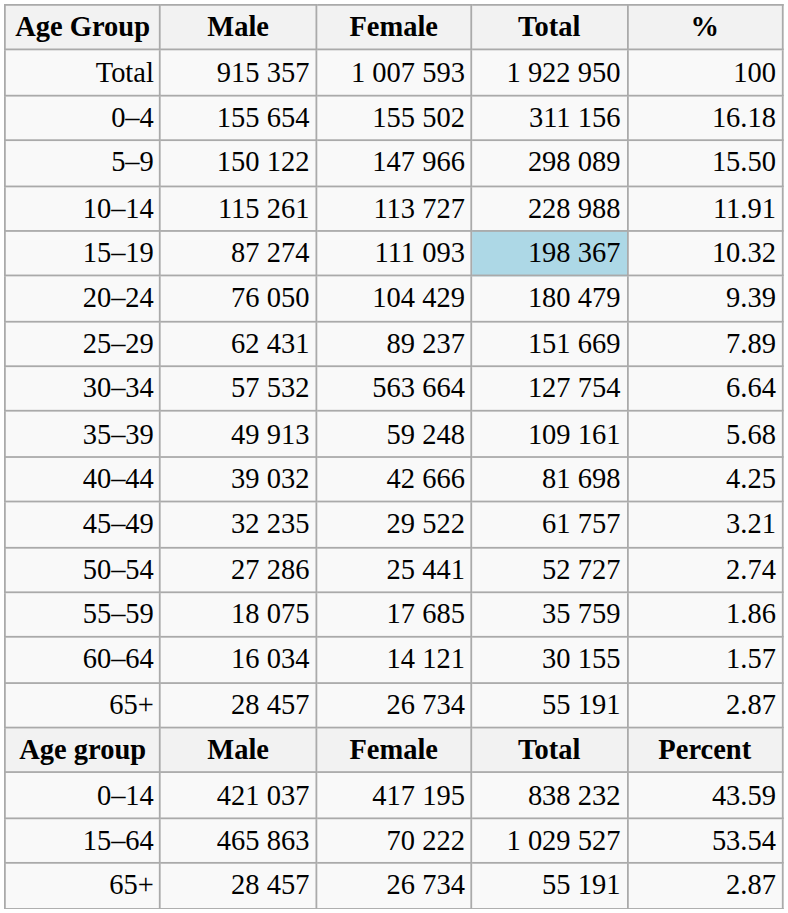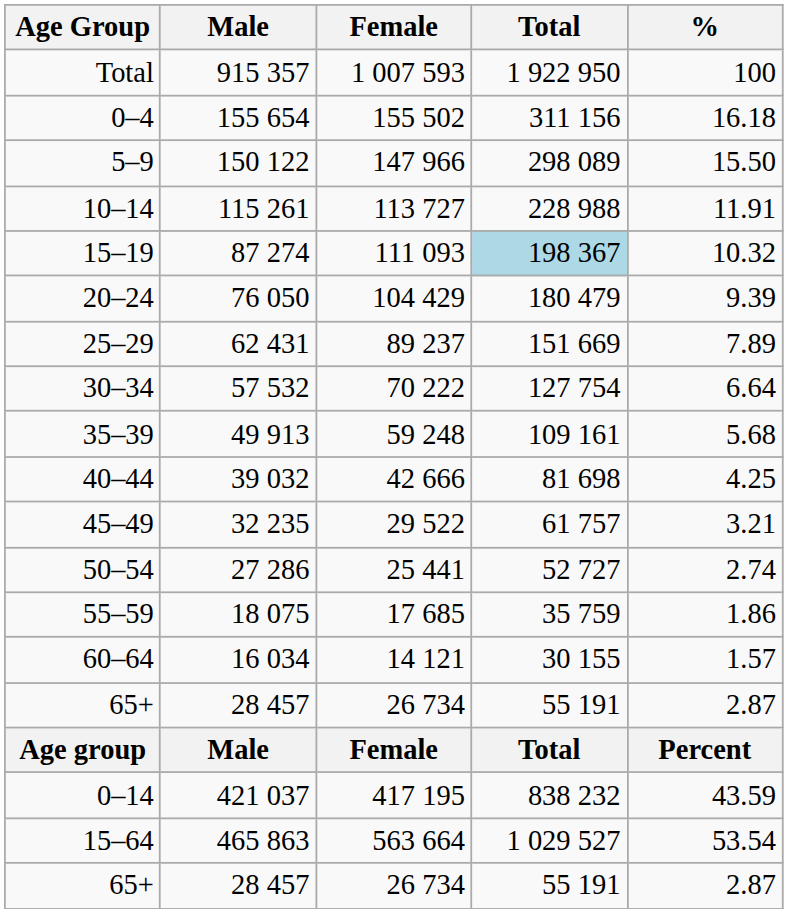30–34 | Female: 563 664 -> 70 222
15–64 | Female: 70 222 -> 563 664
